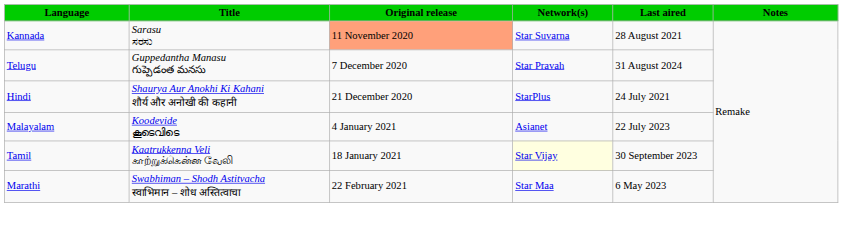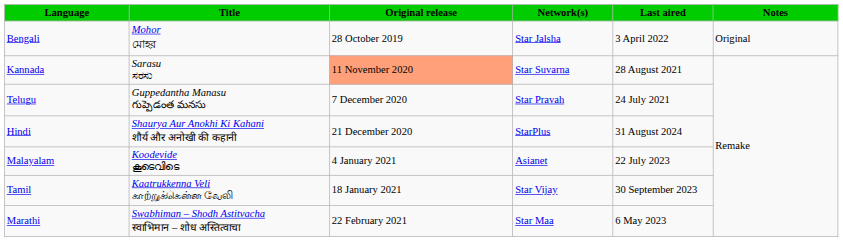+ row: Bengali | Mohor মোহর | 28 October 2019 | Star Jalsha | 3 April 2022 | Original
Telugu | Last aired: 31 August 2024 -> 24 July 2021
Hindi | Last aired: 24 July 2021 -> 31 August 2024
Tamil | Network(s): lightyellow background -> no background
